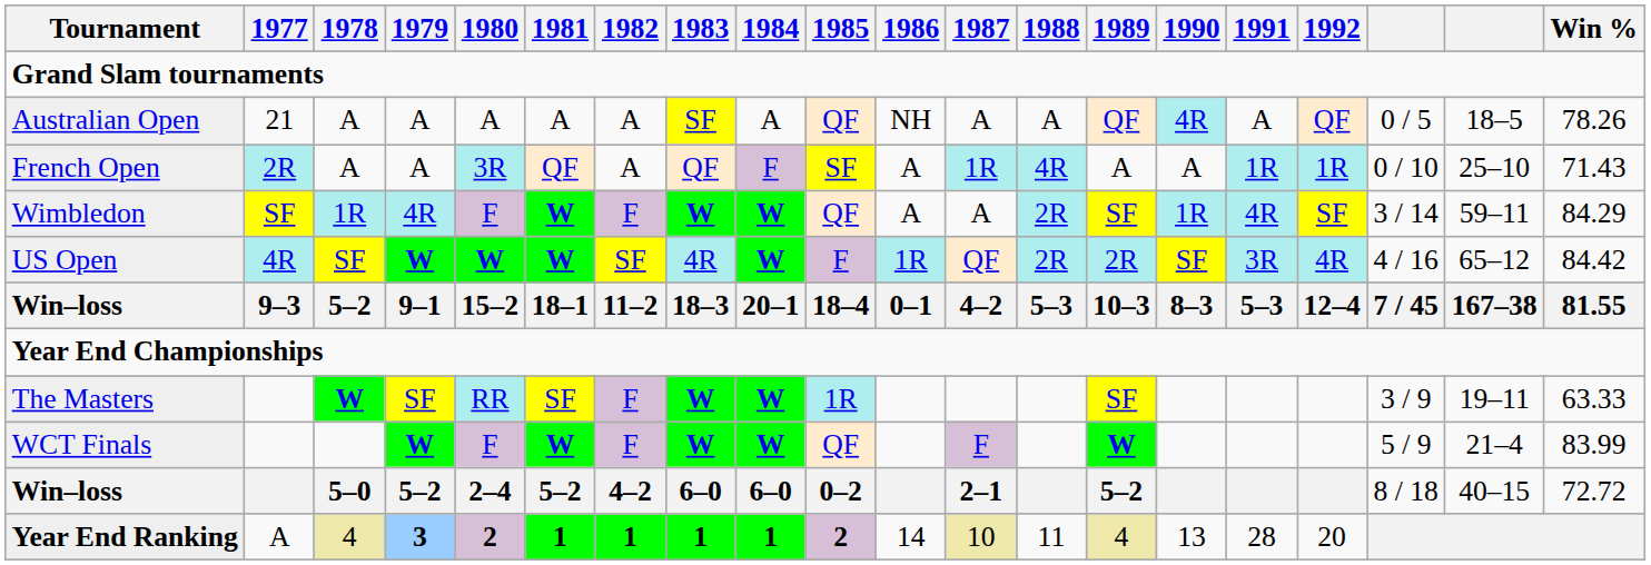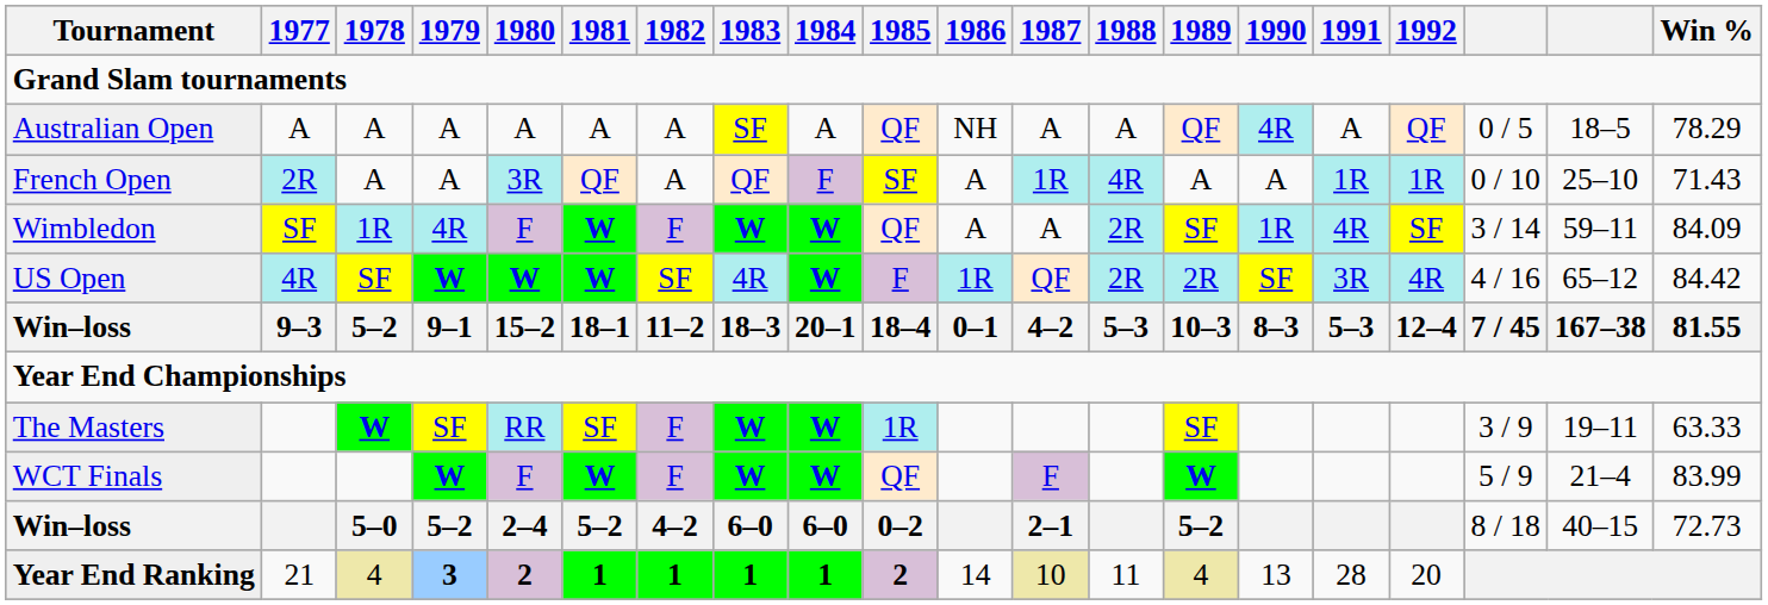Australian Open | 1977: 21 -> A
Australian Open | Win %: 78.26 -> 78.29
Wimbledon | Win %: 84.29 -> 84.09
Win–loss / 5–0 | Win %: 72.72 -> 72.73
Year End Ranking | 1977: A -> 21
